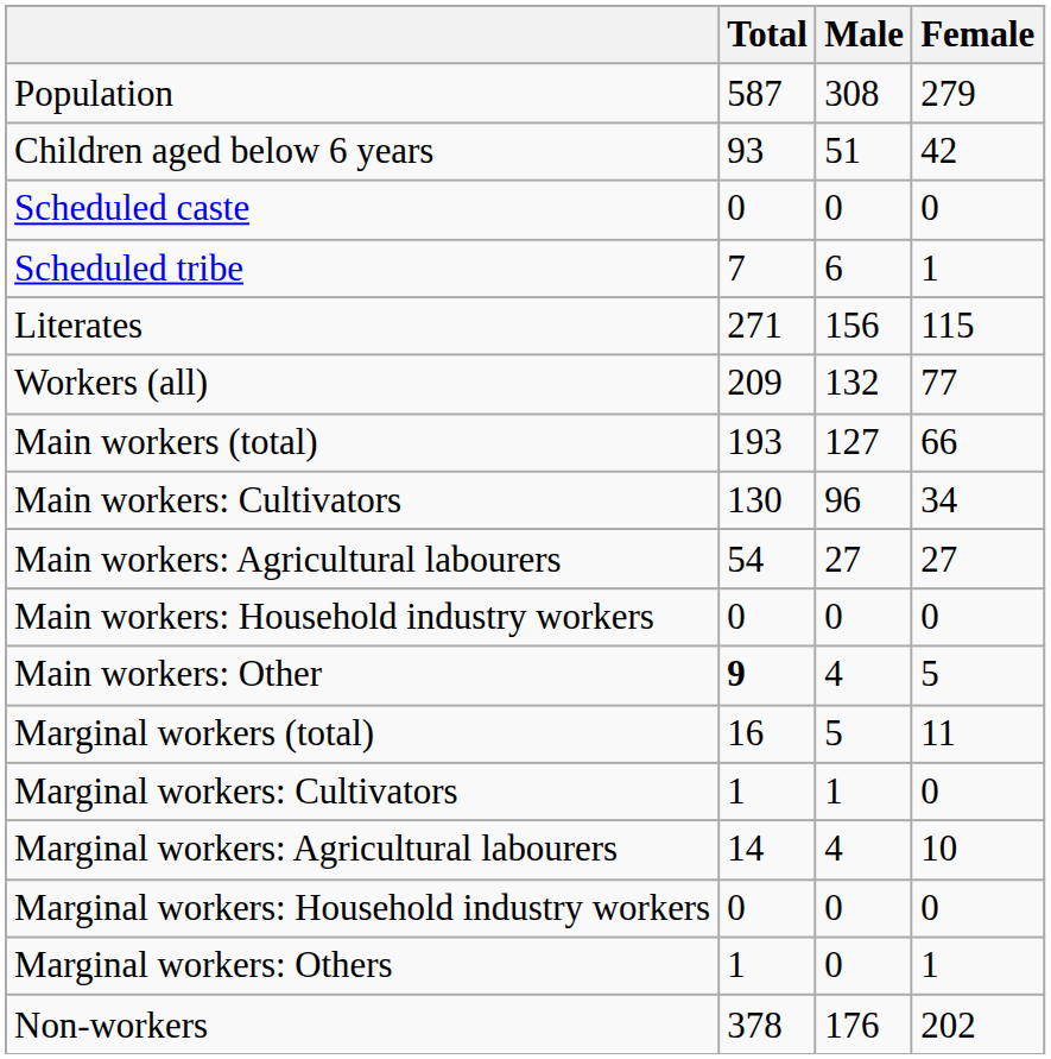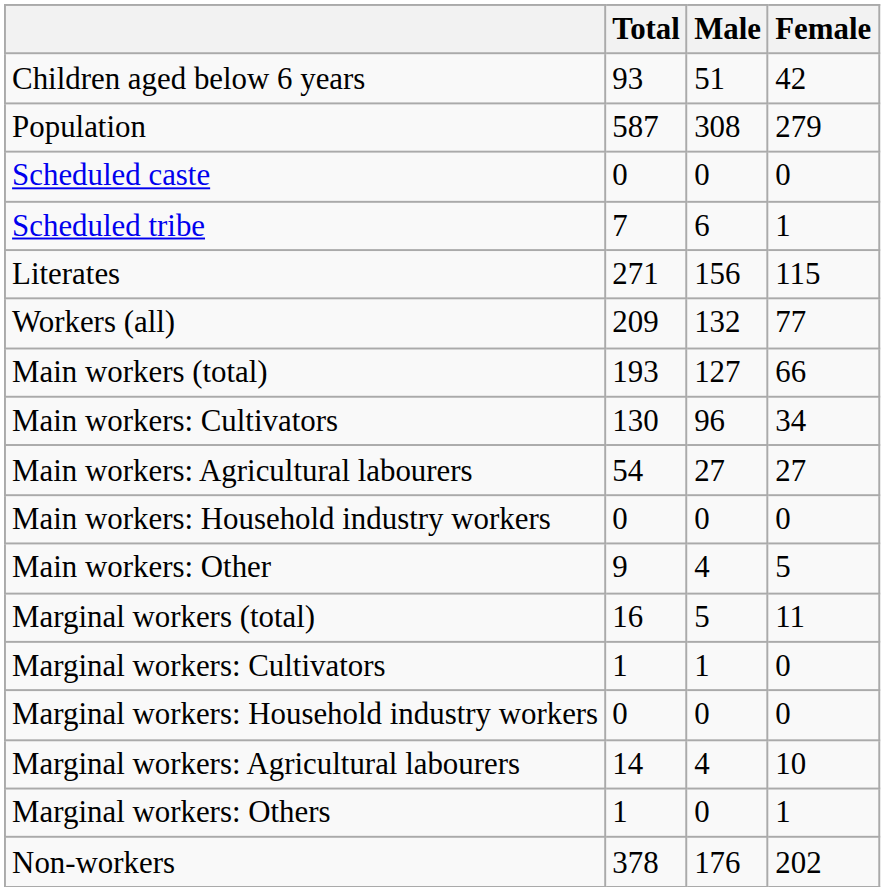rows swapped: Population <-> Children aged below 6 years
Main workers: Other | Total: bold -> normal
rows swapped: Marginal workers: Agricultural labourers <-> Marginal workers: Household industry workers
